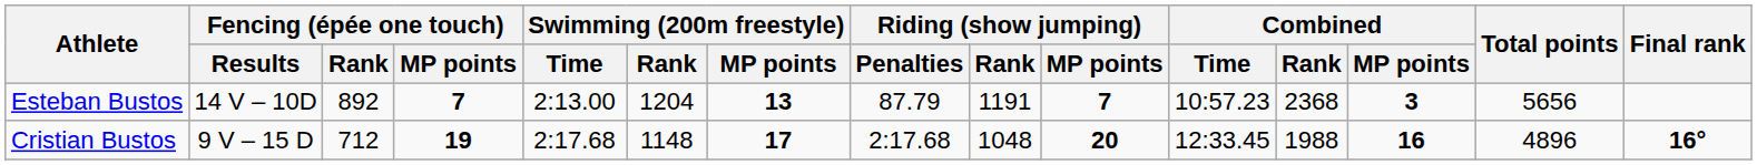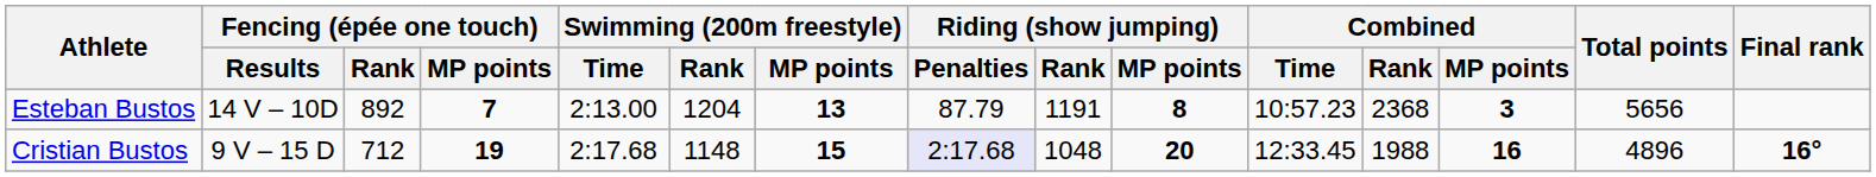Esteban Bustos | Riding (show jumping) / MP points: 7 -> 8
Cristian Bustos | Swimming (200m freestyle) / MP points: 17 -> 15
Cristian Bustos | Riding (show jumping) / Penalties: no background -> lavender background
